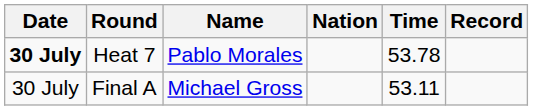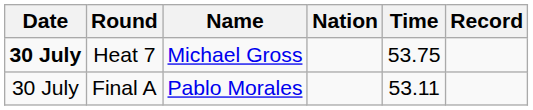Heat 7 | Name: Pablo Morales -> Michael Gross
Heat 7 | Time: 53.78 -> 53.75
Final A | Name: Michael Gross -> Pablo Morales
